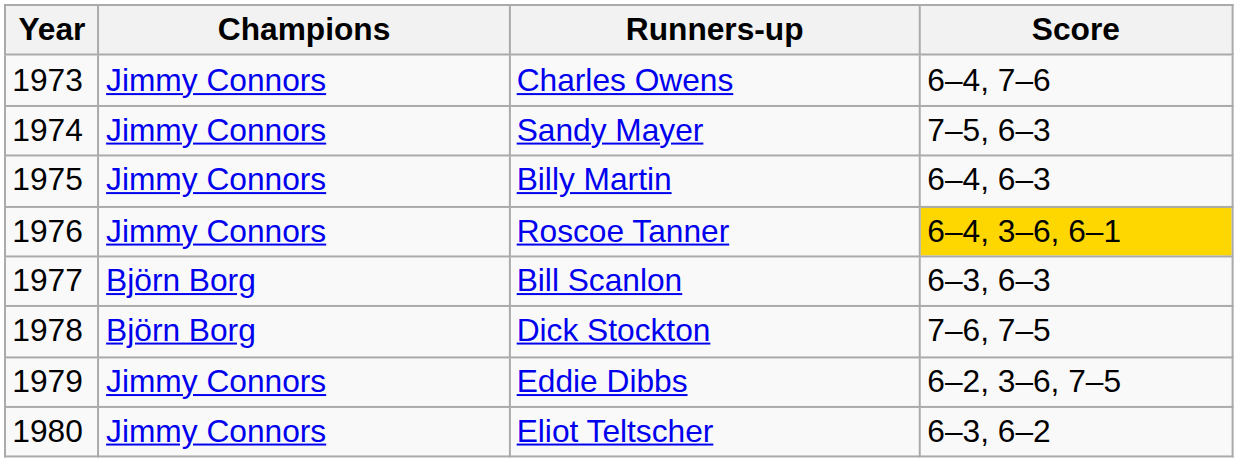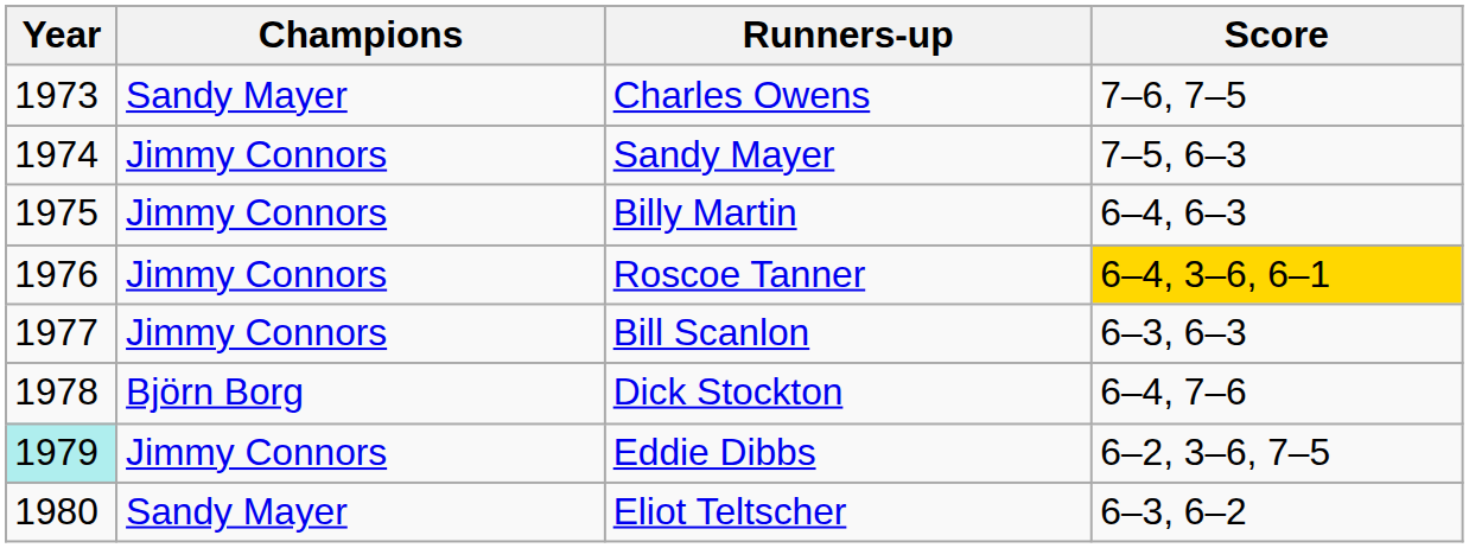Charles Owens | Champions: Jimmy Connors -> Sandy Mayer
Charles Owens | Score: 6–4, 7–6 -> 7–6, 7–5
Bill Scanlon | Champions: Björn Borg -> Jimmy Connors
Dick Stockton | Score: 7–6, 7–5 -> 6–4, 7–6
Eddie Dibbs | Year: no background -> paleturquoise background
Eliot Teltscher | Champions: Jimmy Connors -> Sandy Mayer
